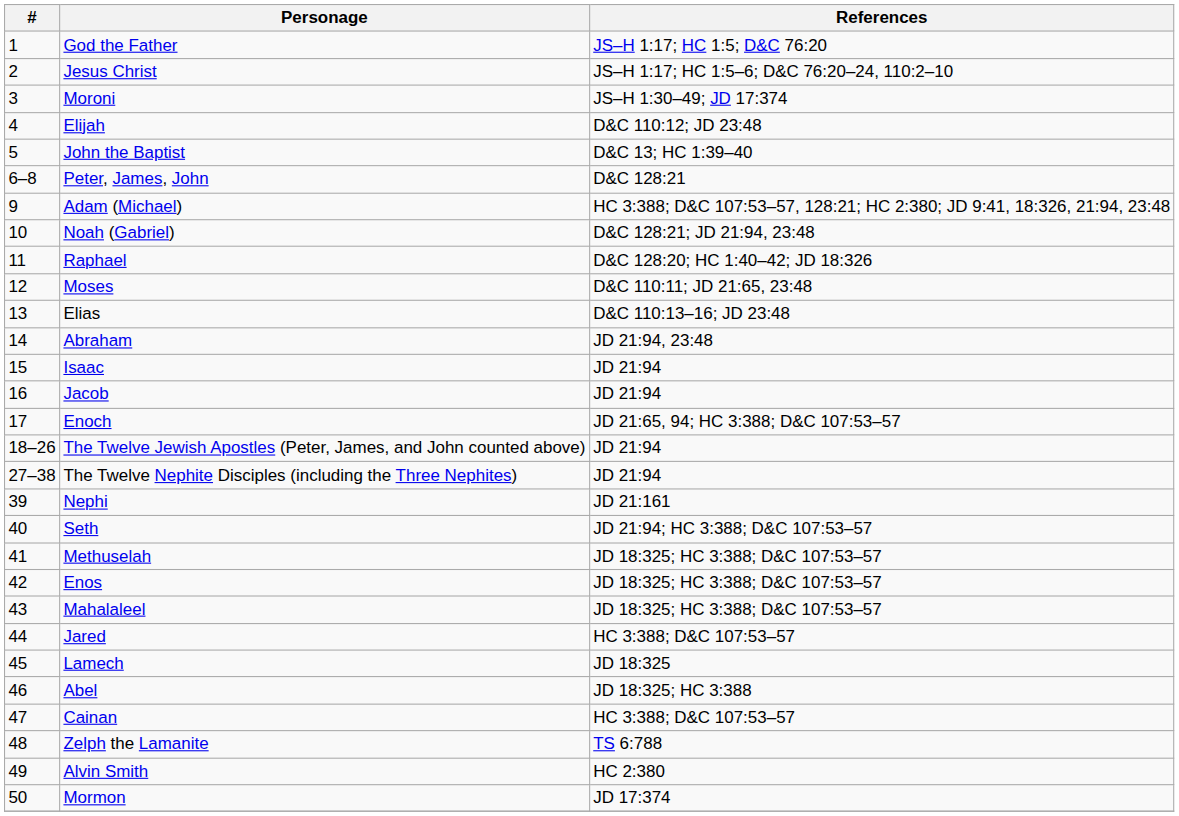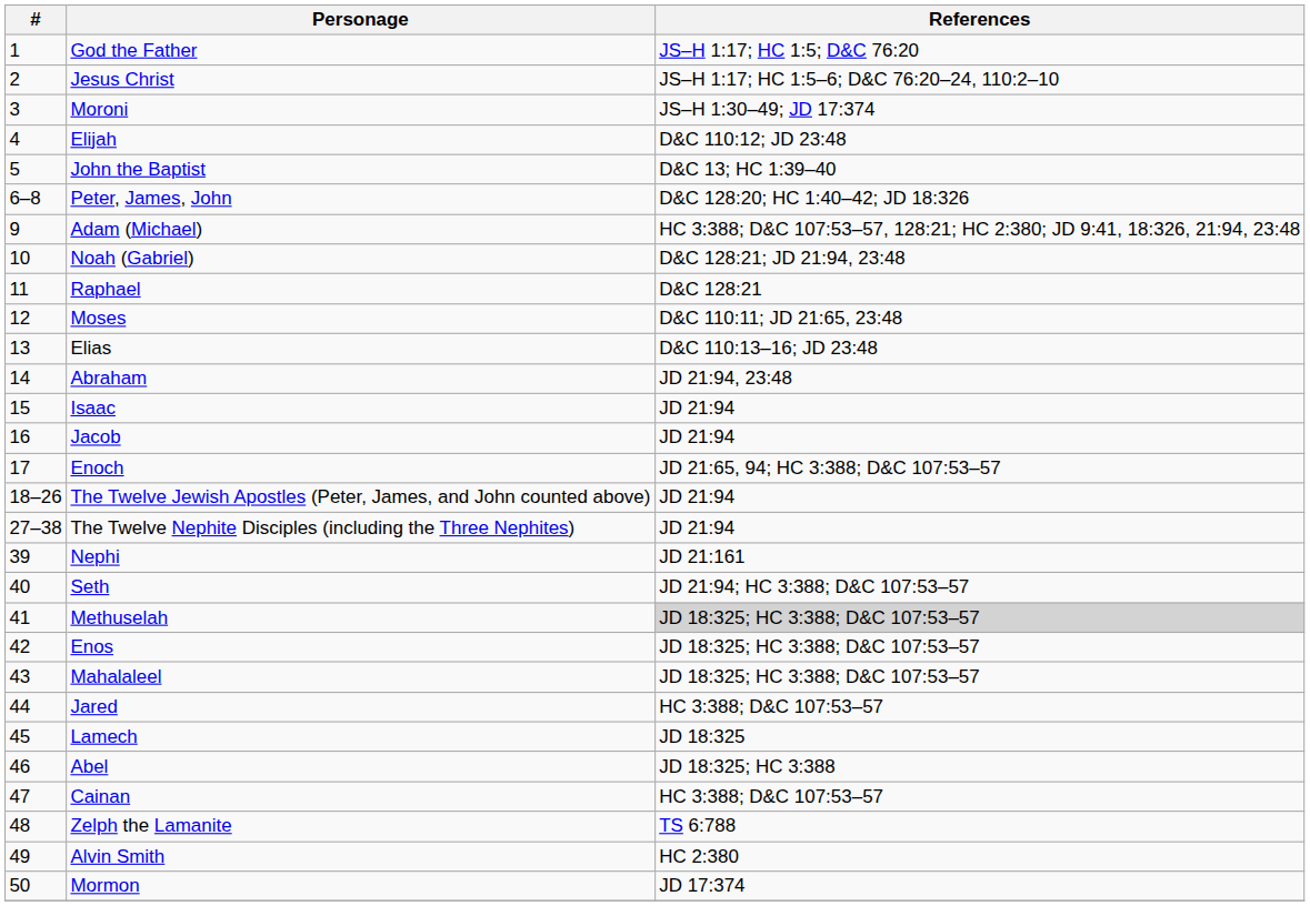Peter, James, John | References: D&C 128:21 -> D&C 128:20; HC 1:40–42; JD 18:326
Raphael | References: D&C 128:20; HC 1:40–42; JD 18:326 -> D&C 128:21
Methuselah | References: no background -> lightgrey background
